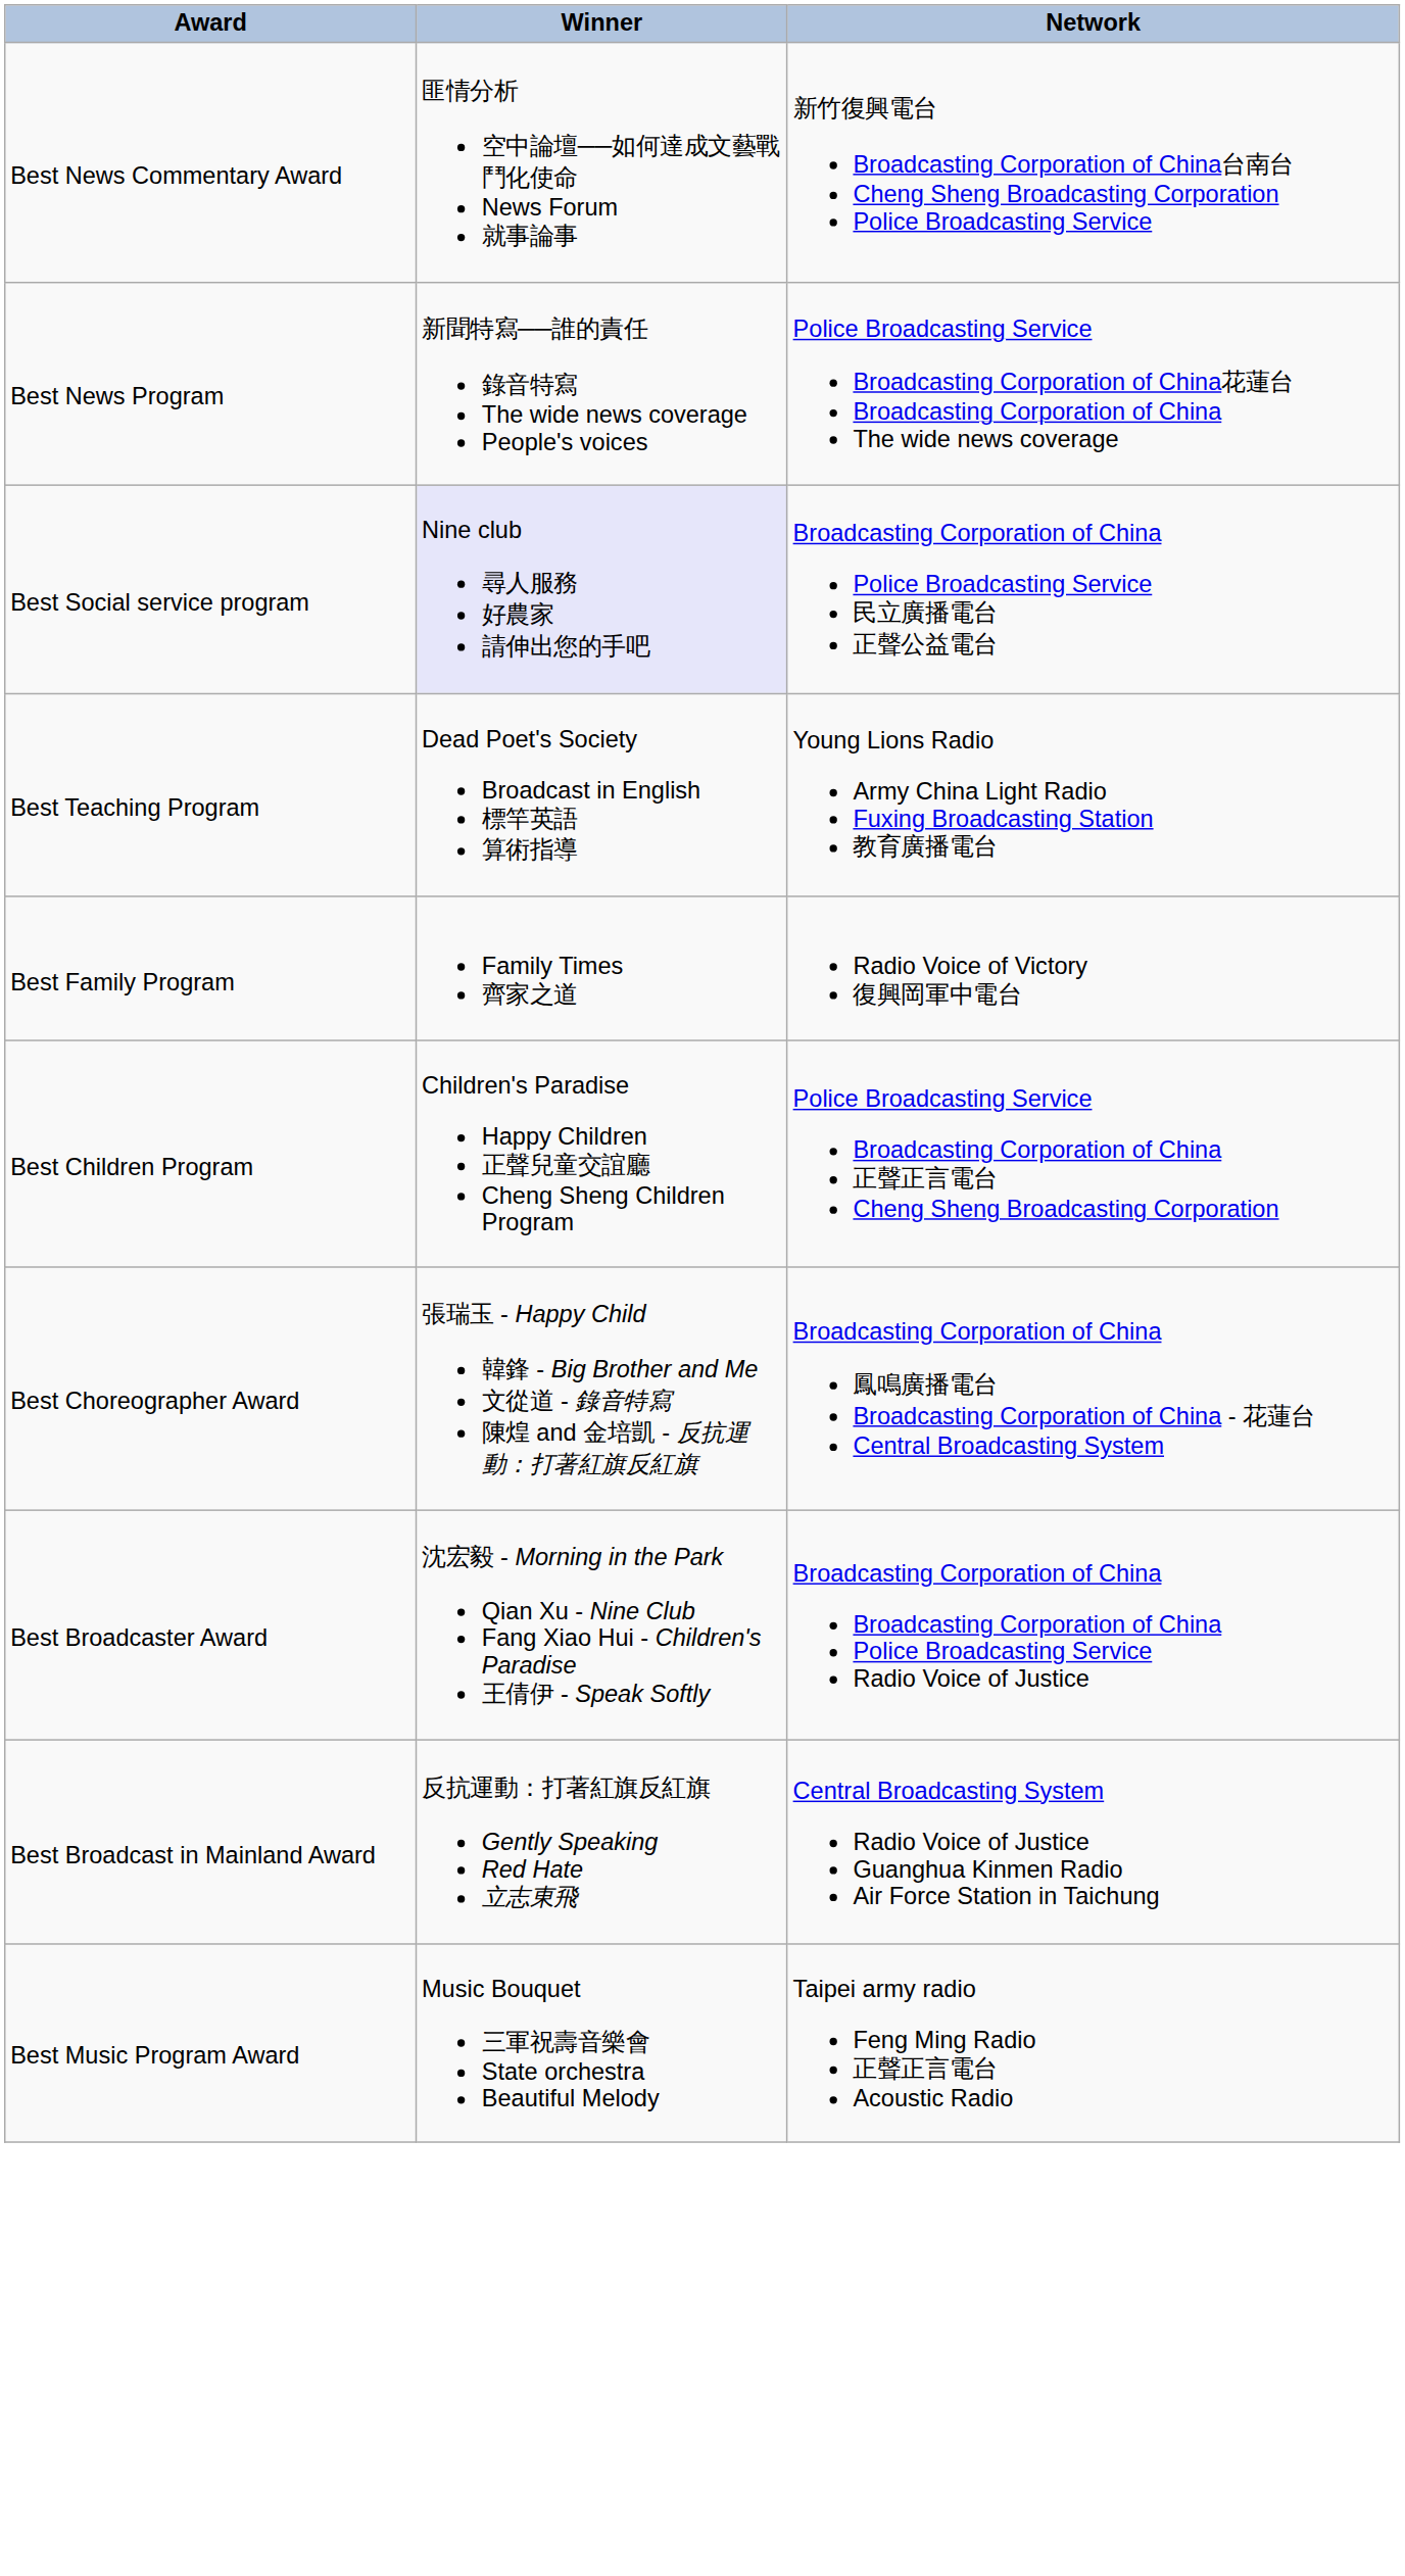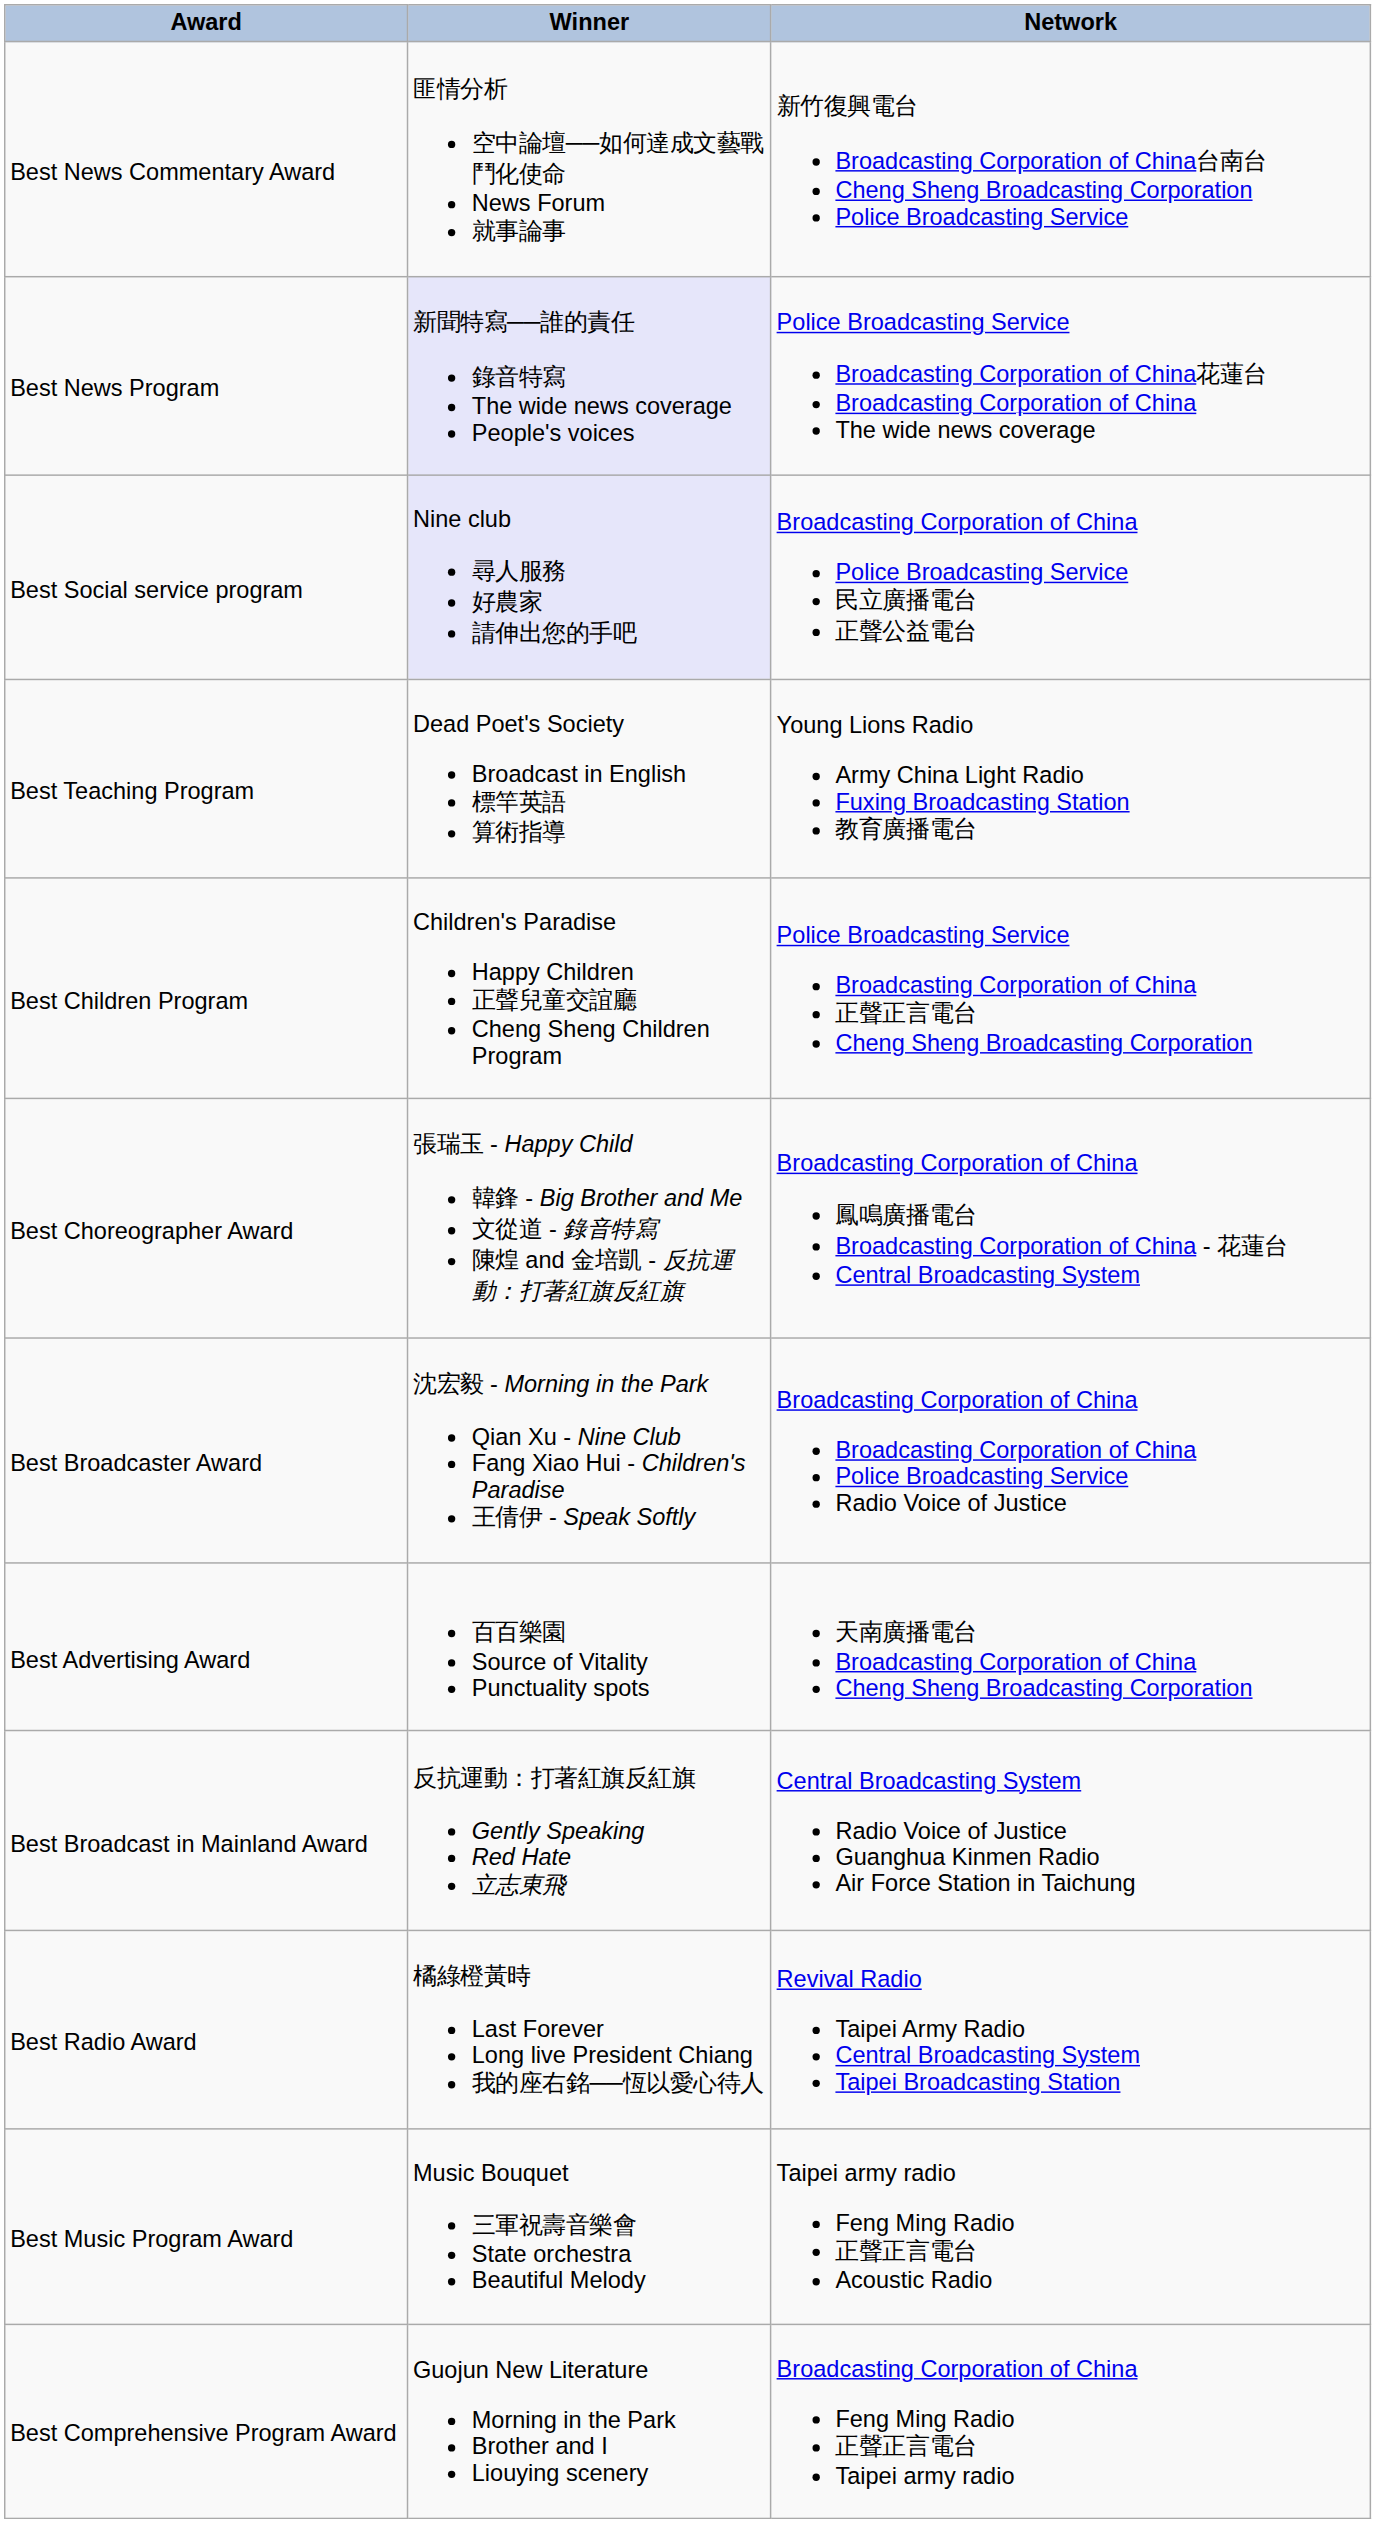Best News Program | Winner: no background -> lavender background
- row: Best Family Program | Family Times 齊家之道 | Radio Voice of Victory 復興岡軍中電台
+ row: Best Advertising Award | 百百樂園 Source of Vitality Punctuality spots | 天南廣播電台 Broadcasting Corporation of China Cheng Sheng Broadcasting Corporation
+ row: Best Radio Award | 橘綠橙黃時 Last Forever Long live President Chiang 我的座右銘──恆以愛心待人 | Revival Radio Taipei Army Radio Central Broadcasting System Taipei Broadcasting Station
+ row: Best Comprehensive Program Award | Guojun New Literature Morning in the Park Brother and I Liouying scenery | Broadcasting Corporation of China Feng Ming Radio 正聲正言電台 Taipei army radio
